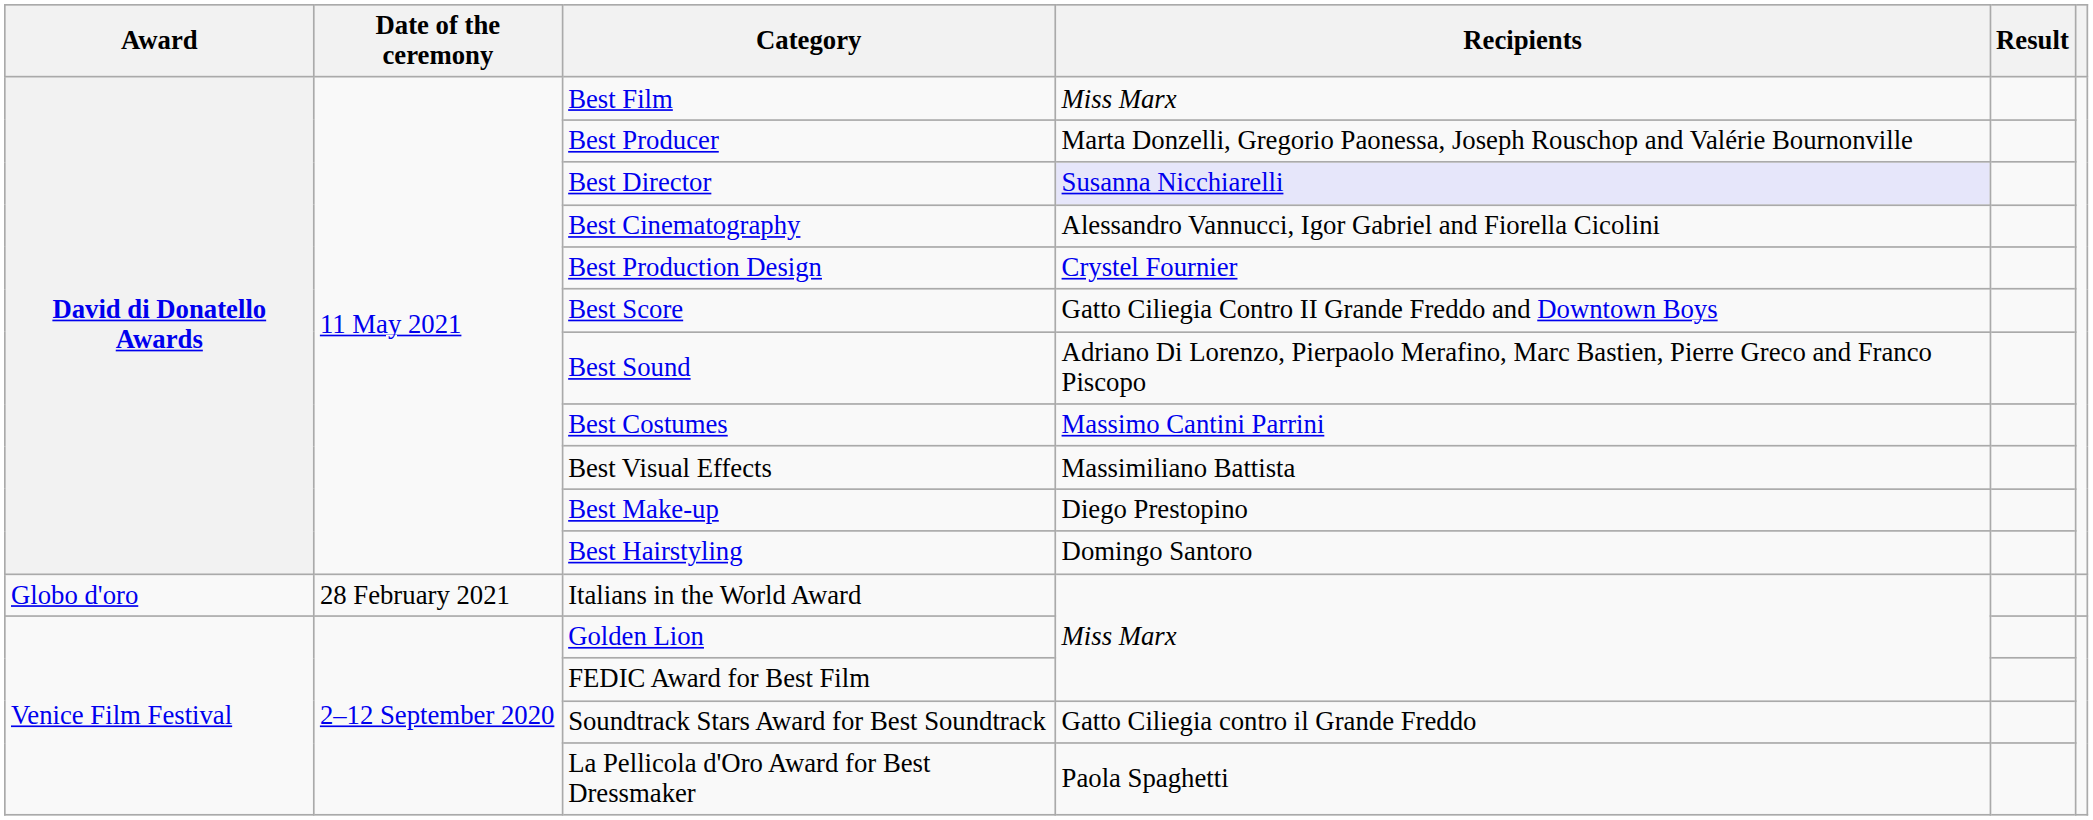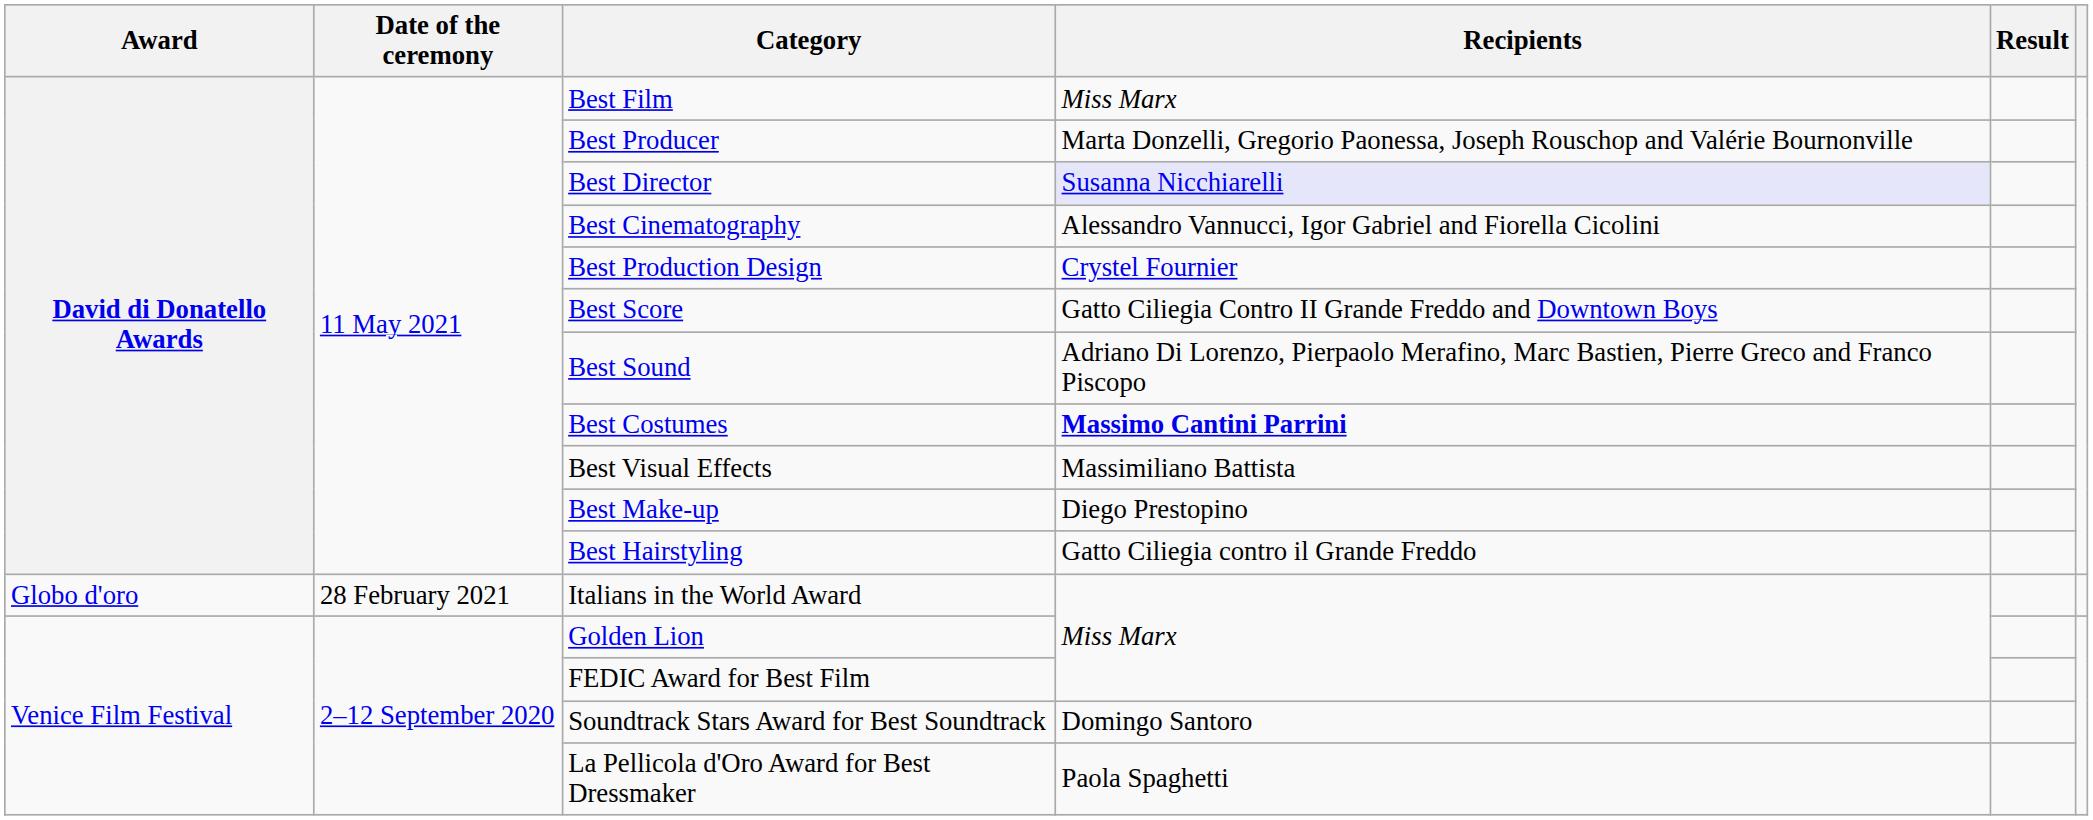Best Costumes | Recipients: normal -> bold
Best Hairstyling | Recipients: Domingo Santoro -> Gatto Ciliegia contro il Grande Freddo
Soundtrack Stars Award for Best Soundtrack | Recipients: Gatto Ciliegia contro il Grande Freddo -> Domingo Santoro
